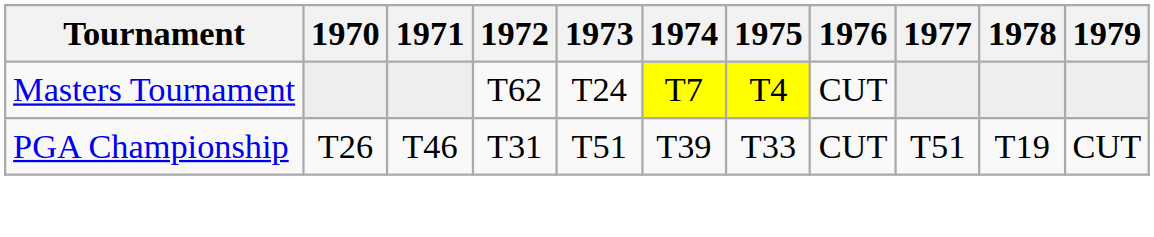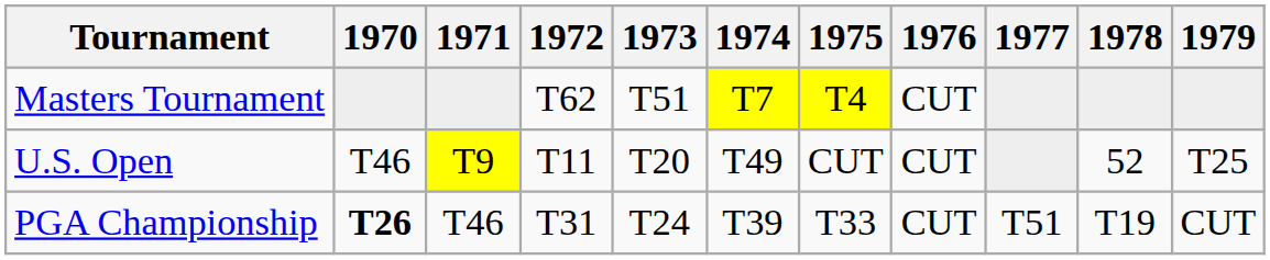Masters Tournament | 1973: T24 -> T51
+ row: U.S. Open | T46 | T9 | T11 | T20 | T49 | CUT | CUT | 52 | T25
PGA Championship | 1970: normal -> bold
PGA Championship | 1973: T51 -> T24
